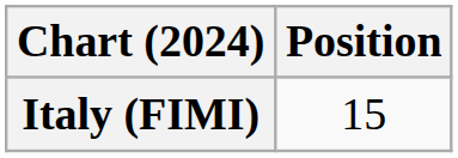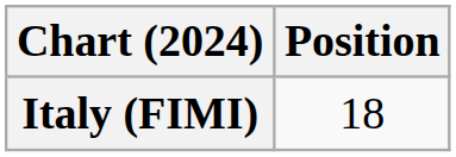Italy (FIMI) | Position: 15 -> 18
